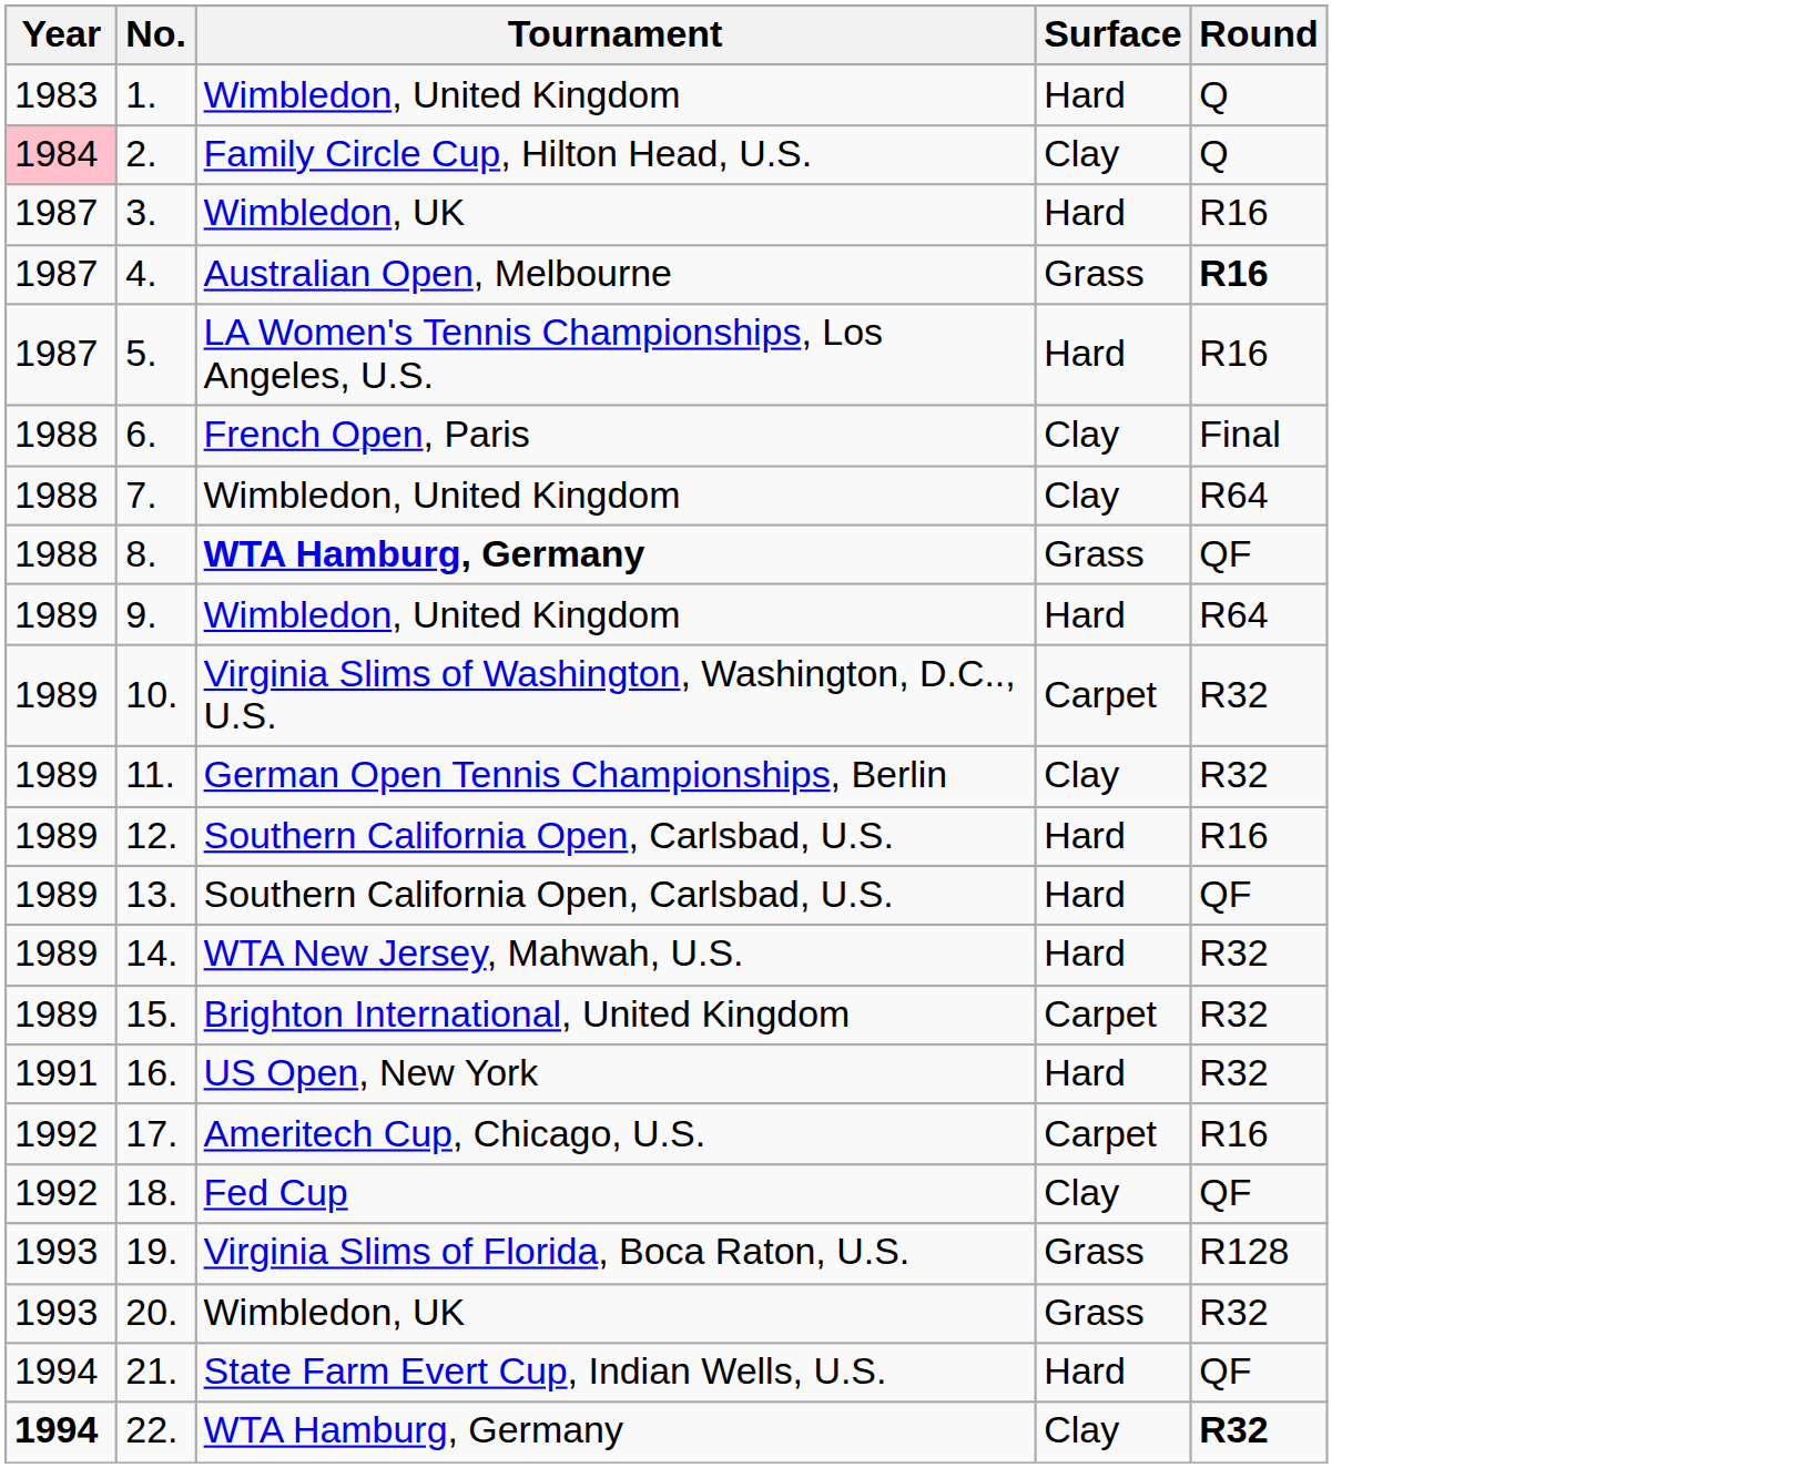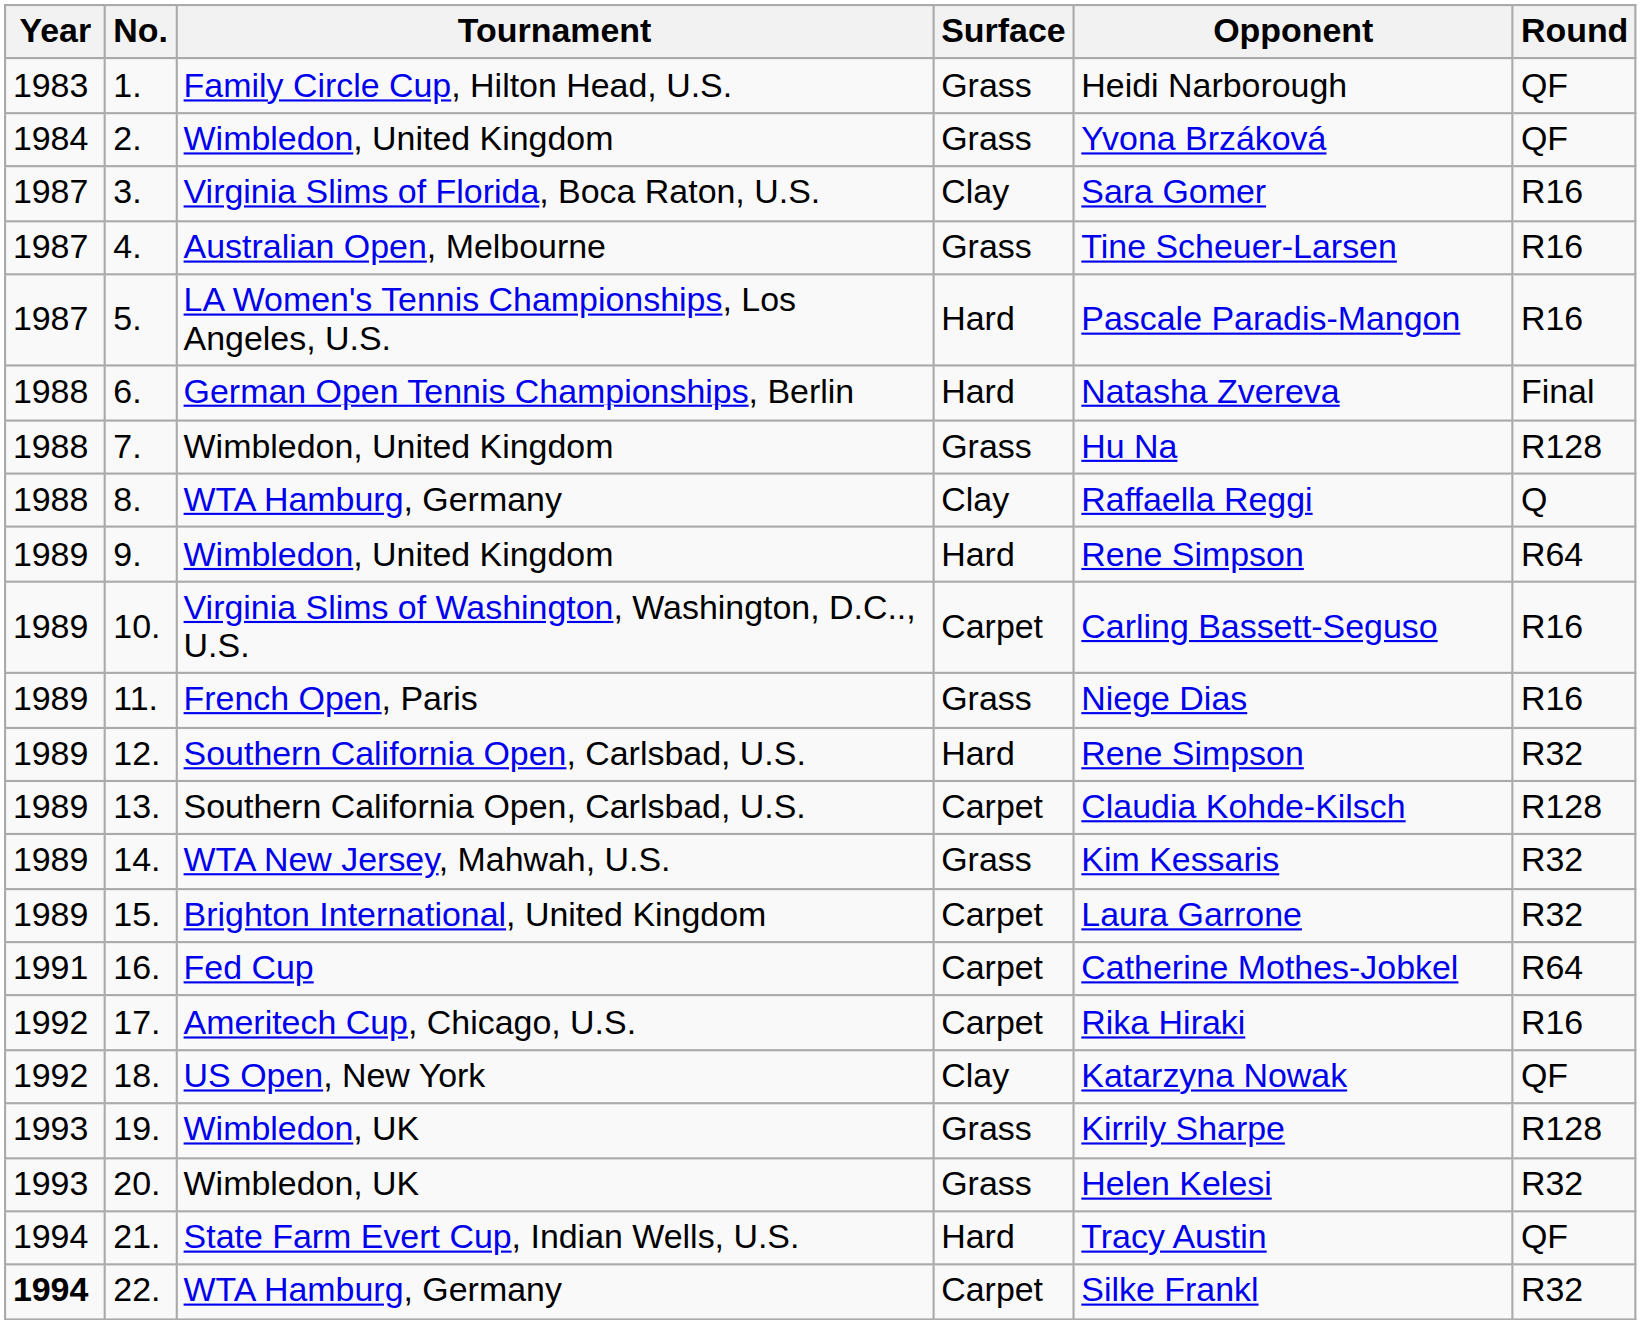+ column: Opponent | Heidi Narborough | Yvona Brzáková | Sara Gomer | Tine Scheuer-Larsen | Pascale Paradis-Mangon | Natasha Zvereva | Hu Na | Raffaella Reggi | Rene Simpson | Carling Bassett-Seguso | Niege Dias | Rene Simpson | Claudia Kohde-Kilsch | Kim Kessaris | Laura Garrone | Catherine Mothes-Jobkel | Rika Hiraki | Katarzyna Nowak | Kirrily Sharpe | Helen Kelesi | Tracy Austin | Silke Frankl
1. | Tournament: Wimbledon, United Kingdom -> Family Circle Cup, Hilton Head, U.S.
1. | Surface: Hard -> Grass
1. | Round: Q -> QF
2. | Year: pink background -> no background
2. | Tournament: Family Circle Cup, Hilton Head, U.S. -> Wimbledon, United Kingdom
2. | Surface: Clay -> Grass
2. | Round: Q -> QF
3. | Tournament: Wimbledon, UK -> Virginia Slims of Florida, Boca Raton, U.S.
3. | Surface: Hard -> Clay
4. | Round: bold -> normal
6. | Tournament: French Open, Paris -> German Open Tennis Championships, Berlin
6. | Surface: Clay -> Hard
7. | Surface: Clay -> Grass
7. | Round: R64 -> R128
8. | Tournament: bold -> normal
8. | Surface: Grass -> Clay
8. | Round: QF -> Q
10. | Round: R32 -> R16
11. | Tournament: German Open Tennis Championships, Berlin -> French Open, Paris
11. | Surface: Clay -> Grass
11. | Round: R32 -> R16
12. | Round: R16 -> R32
13. | Surface: Hard -> Carpet
13. | Round: QF -> R128
14. | Surface: Hard -> Grass
16. | Tournament: US Open, New York -> Fed Cup
16. | Surface: Hard -> Carpet
16. | Round: R32 -> R64
18. | Tournament: Fed Cup -> US Open, New York
19. | Tournament: Virginia Slims of Florida, Boca Raton, U.S. -> Wimbledon, UK
22. | Surface: Clay -> Carpet
22. | Round: bold -> normal
